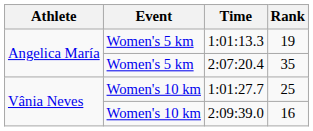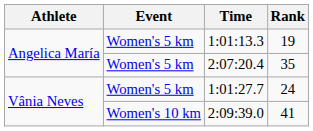1:01:27.7 | Event: Women's 10 km -> Women's 5 km
1:01:27.7 | Rank: 25 -> 24
2:09:39.0 | Rank: 16 -> 41
